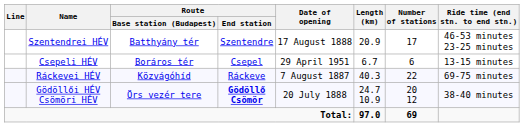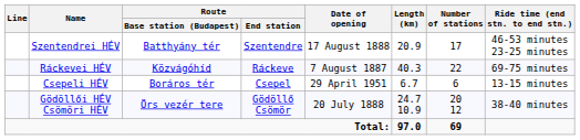rows swapped: Ráckevei HÉV <-> Csepeli HÉV
Gödöllői HÉV Csömöri HÉV | Route / End station: bold -> normal
